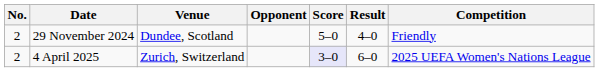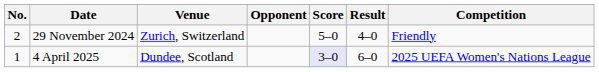29 November 2024 | Venue: Dundee, Scotland -> Zurich, Switzerland
4 April 2025 | No.: 2 -> 1
4 April 2025 | Venue: Zurich, Switzerland -> Dundee, Scotland
